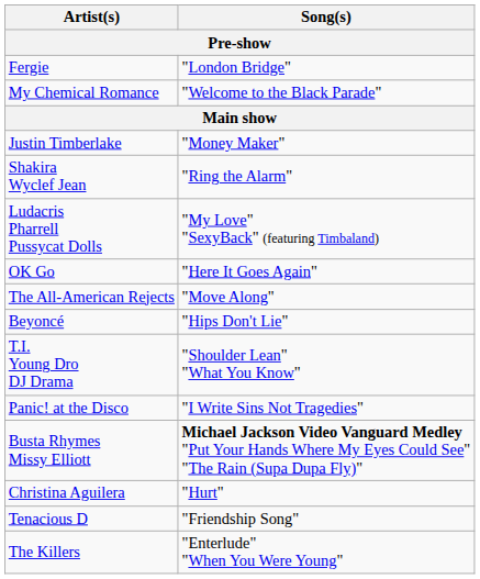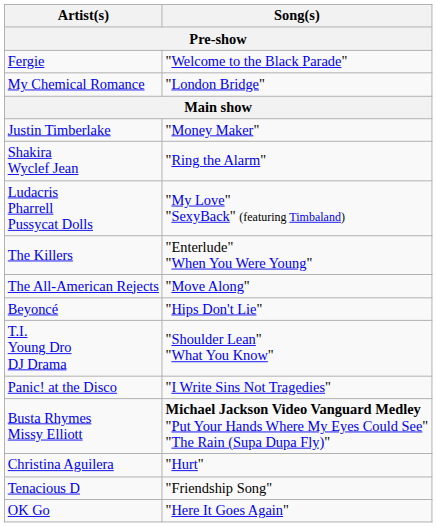Fergie | Song(s): "London Bridge" -> "Welcome to the Black Parade"
My Chemical Romance | Song(s): "Welcome to the Black Parade" -> "London Bridge"
rows swapped: OK Go <-> The Killers
